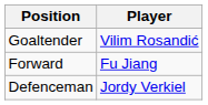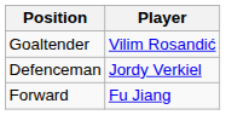rows swapped: Defenceman <-> Forward
